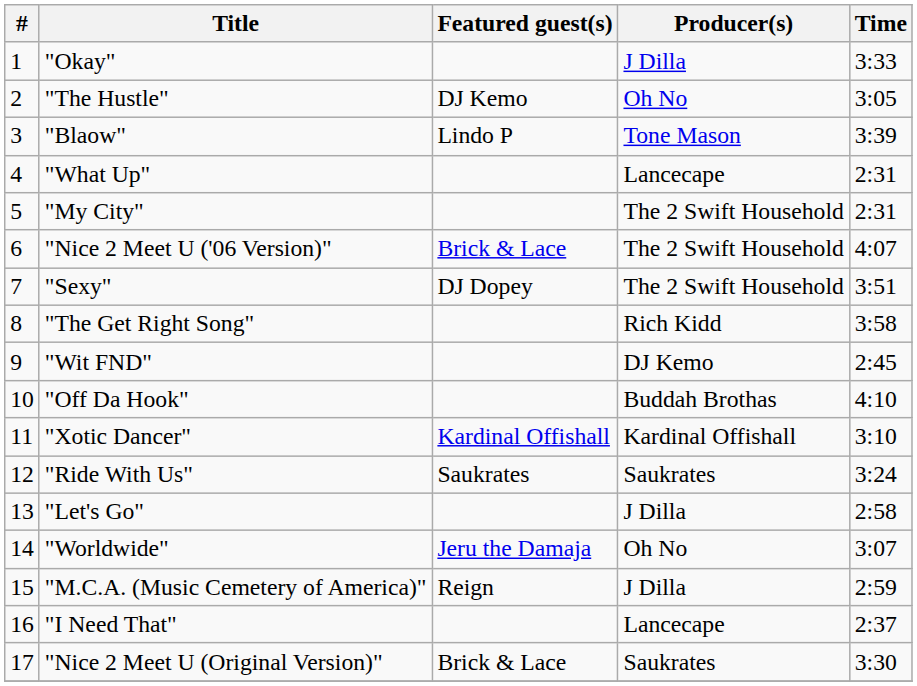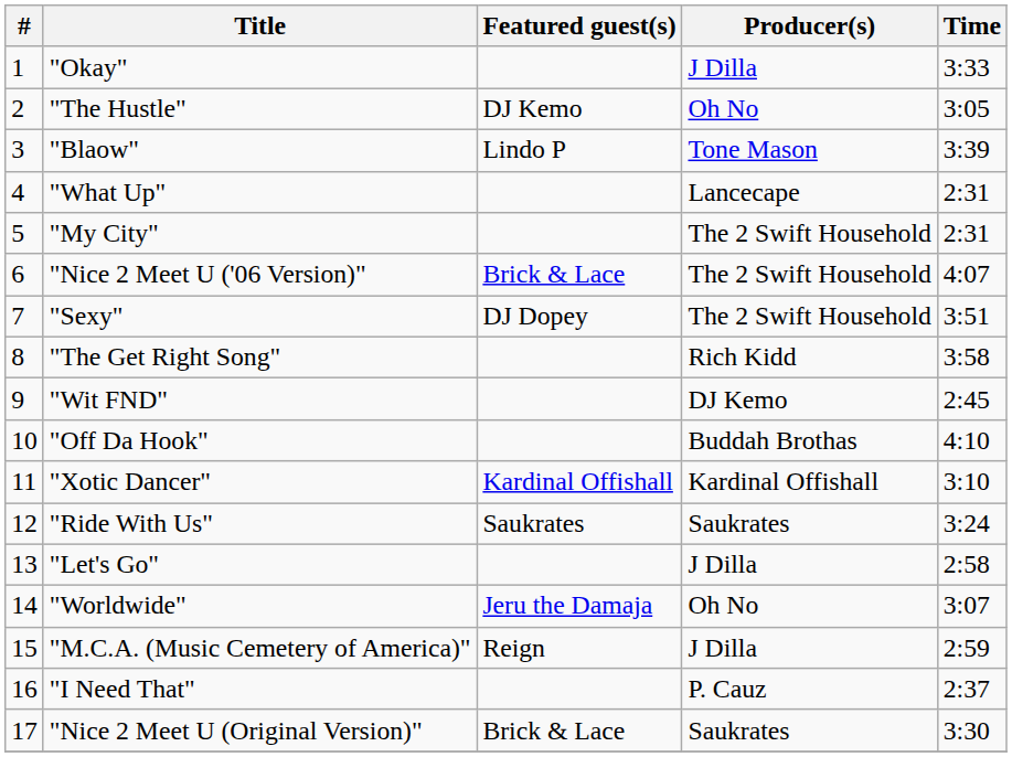"I Need That" | Producer(s): Lancecape -> P. Cauz
